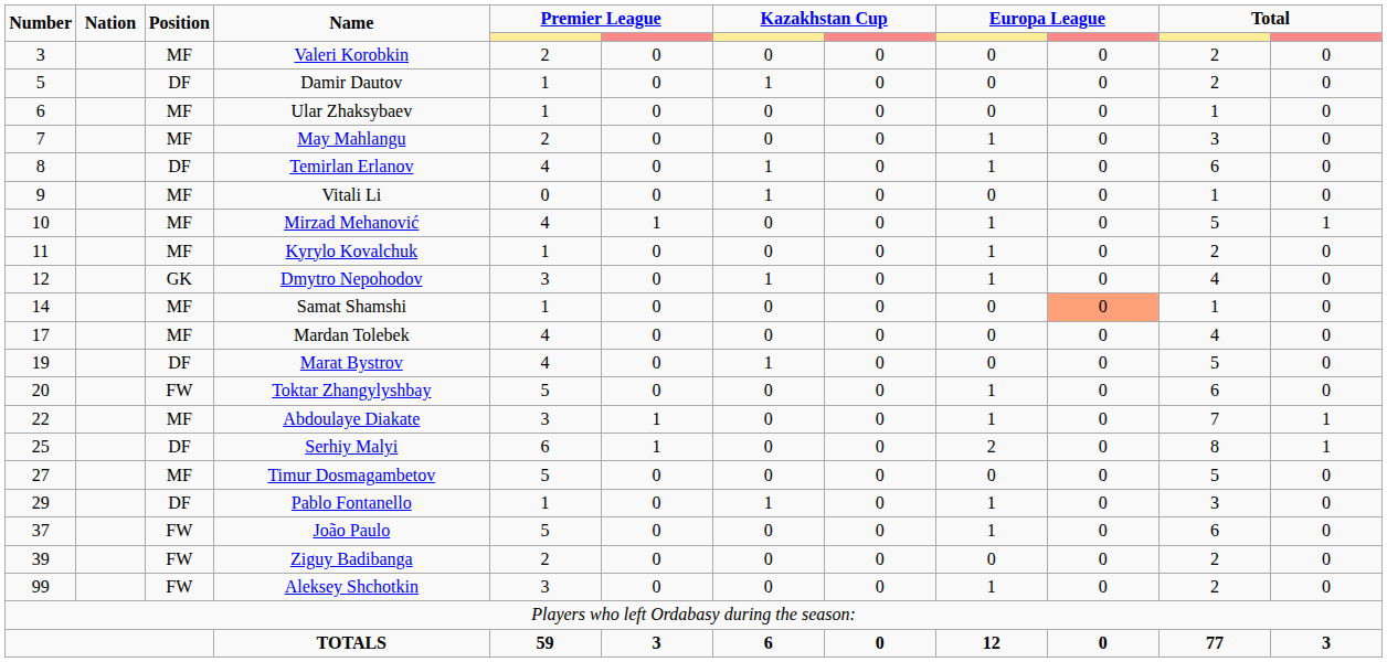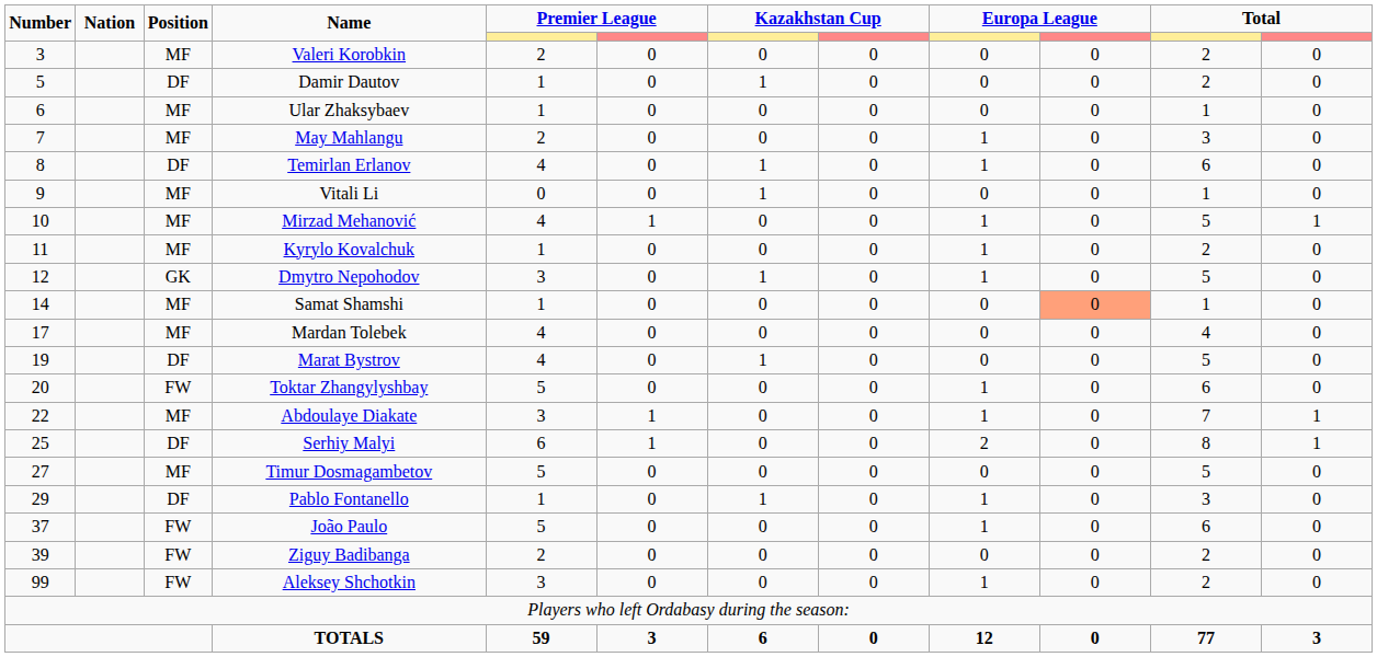Dmytro Nepohodov | column 11: 4 -> 5
